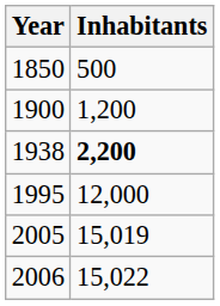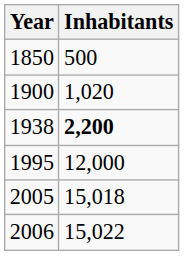1900 | Inhabitants: 1,200 -> 1,020
2005 | Inhabitants: 15,019 -> 15,018
